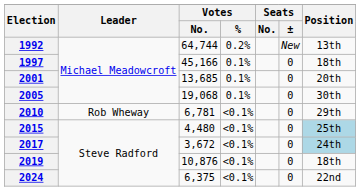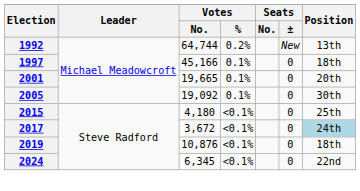2001 | Votes / No.: 13,685 -> 19,665
2005 | Votes / No.: 19,068 -> 19,092
- row: 2010 | Rob Wheway | 6,781 | <0.1% | 0 | 29th
2015 | Votes / No.: 4,480 -> 4,180
2015 | Position: lightblue background -> no background
2024 | Votes / No.: 6,375 -> 6,345
